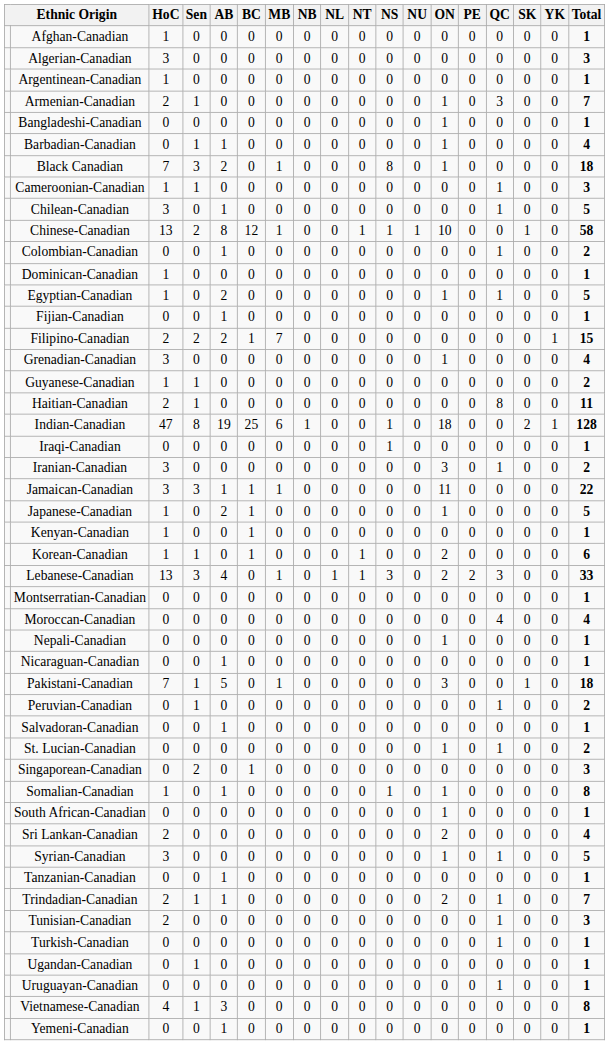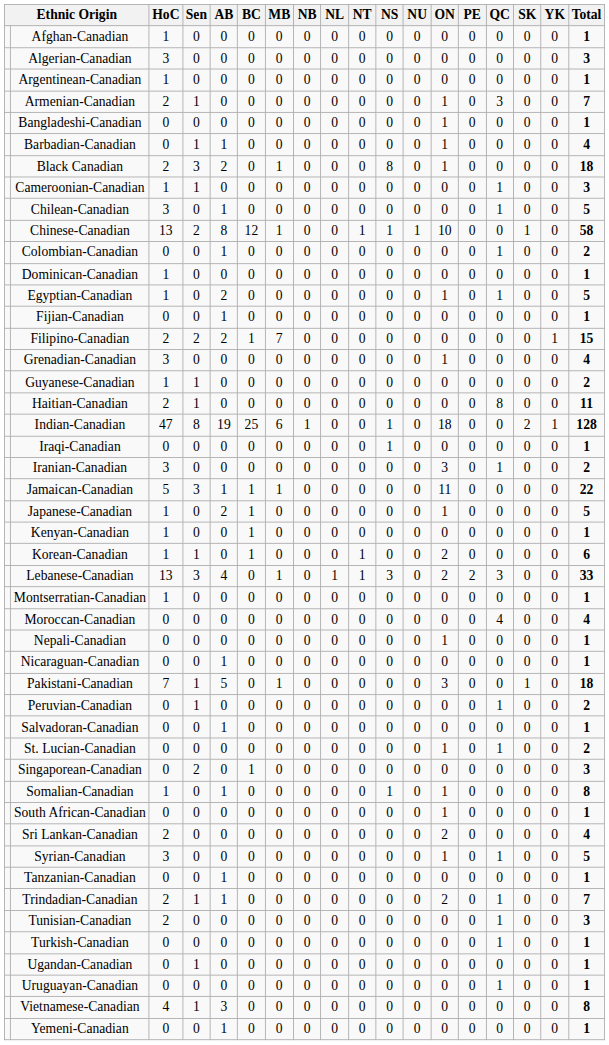Black Canadian | HoC: 7 -> 2
Jamaican-Canadian | HoC: 3 -> 5
Montserratian-Canadian | HoC: 0 -> 1
